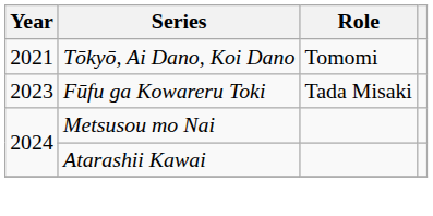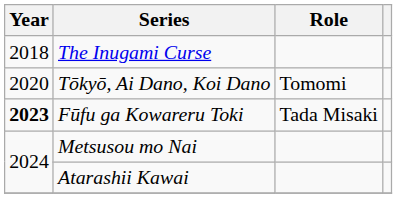+ row: 2018 | The Inugami Curse
Tōkyō, Ai Dano, Koi Dano | Year: 2021 -> 2020
Fūfu ga Kowareru Toki | Year: normal -> bold
